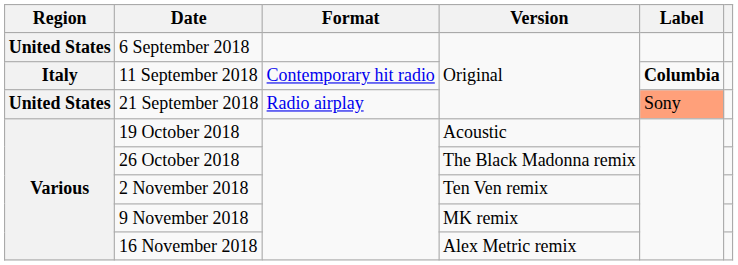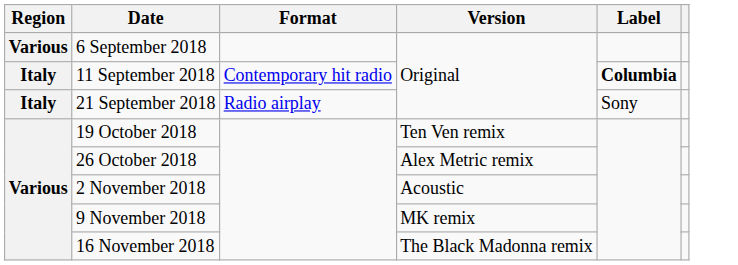6 September 2018 | Region: United States -> Various
21 September 2018 | Region: United States -> Italy
21 September 2018 | Label: lightsalmon background -> no background
19 October 2018 | Version: Acoustic -> Ten Ven remix
26 October 2018 | Version: The Black Madonna remix -> Alex Metric remix
2 November 2018 | Version: Ten Ven remix -> Acoustic
16 November 2018 | Version: Alex Metric remix -> The Black Madonna remix
